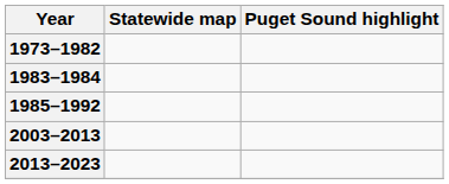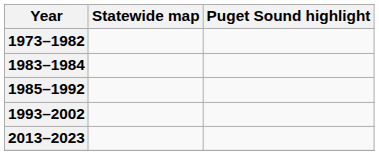+ row: 1993–2002
- row: 2003–2013
